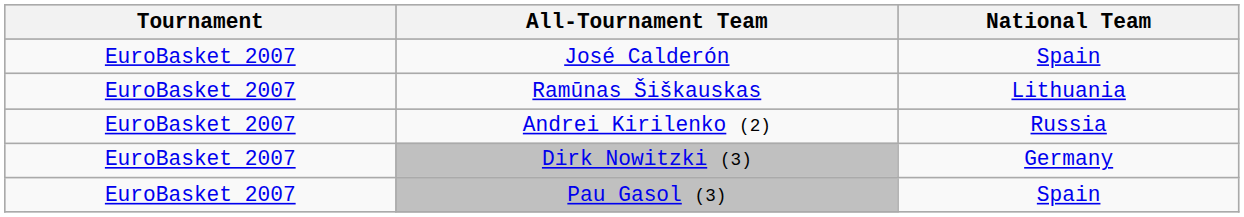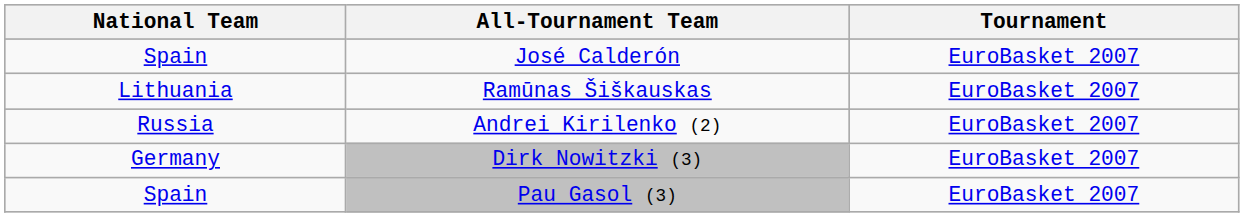columns swapped: Tournament <-> National Team
